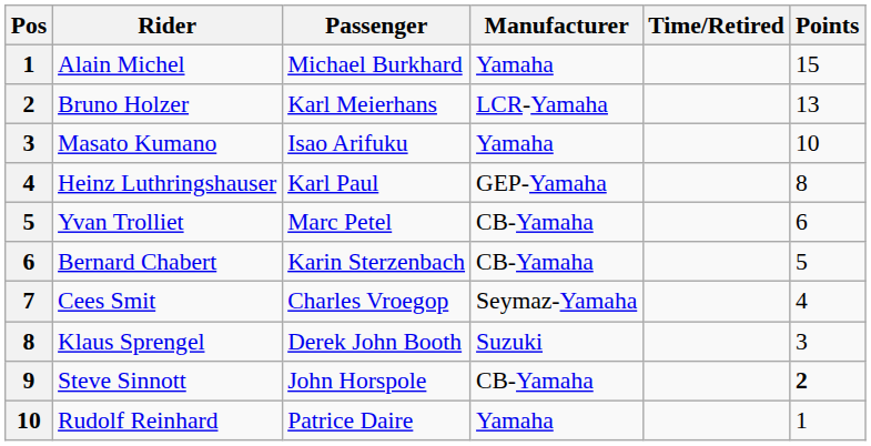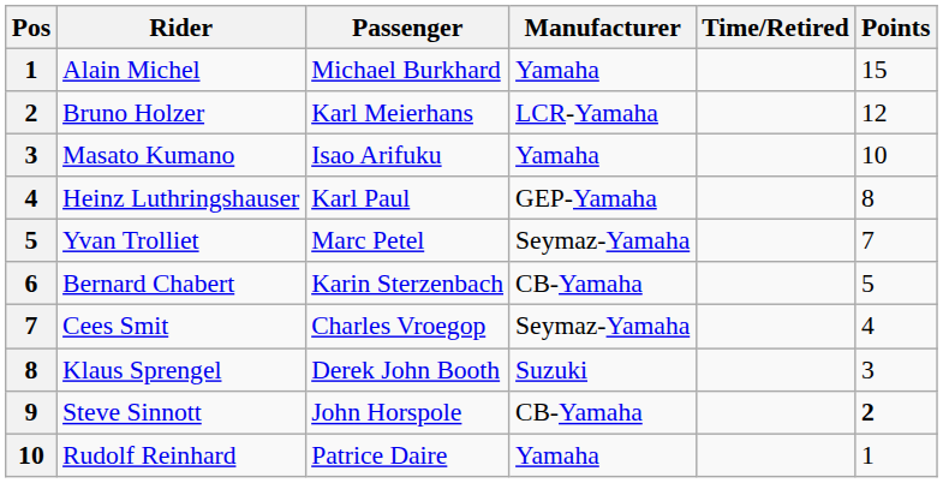Bruno Holzer | Points: 13 -> 12
Yvan Trolliet | Manufacturer: CB-Yamaha -> Seymaz-Yamaha
Yvan Trolliet | Points: 6 -> 7
